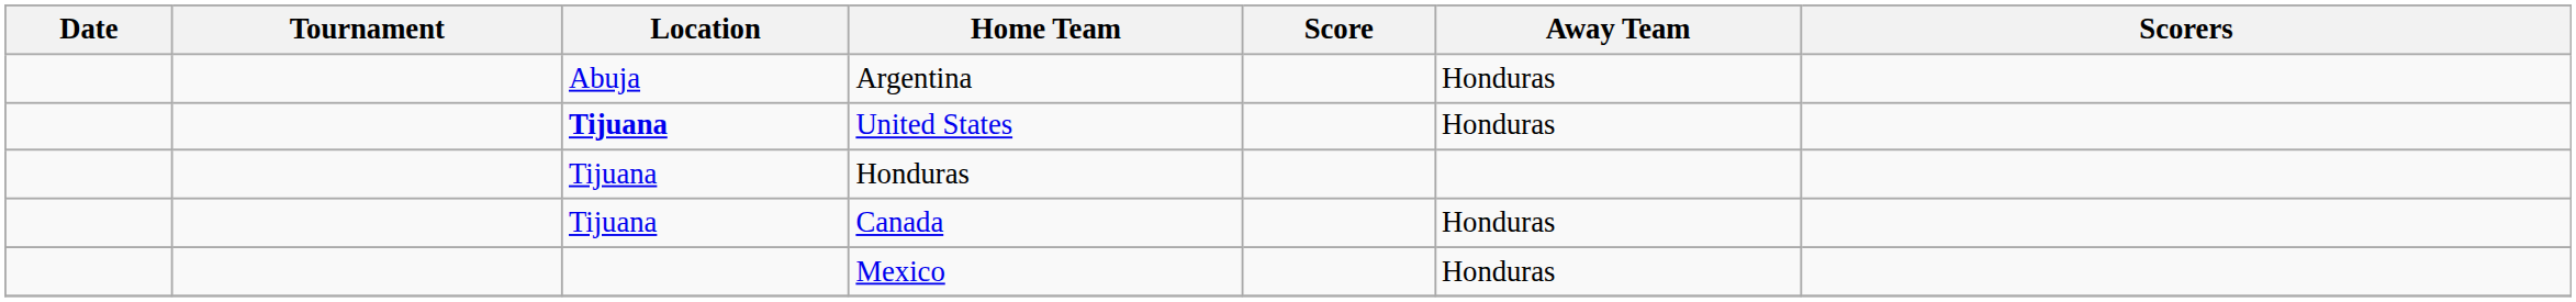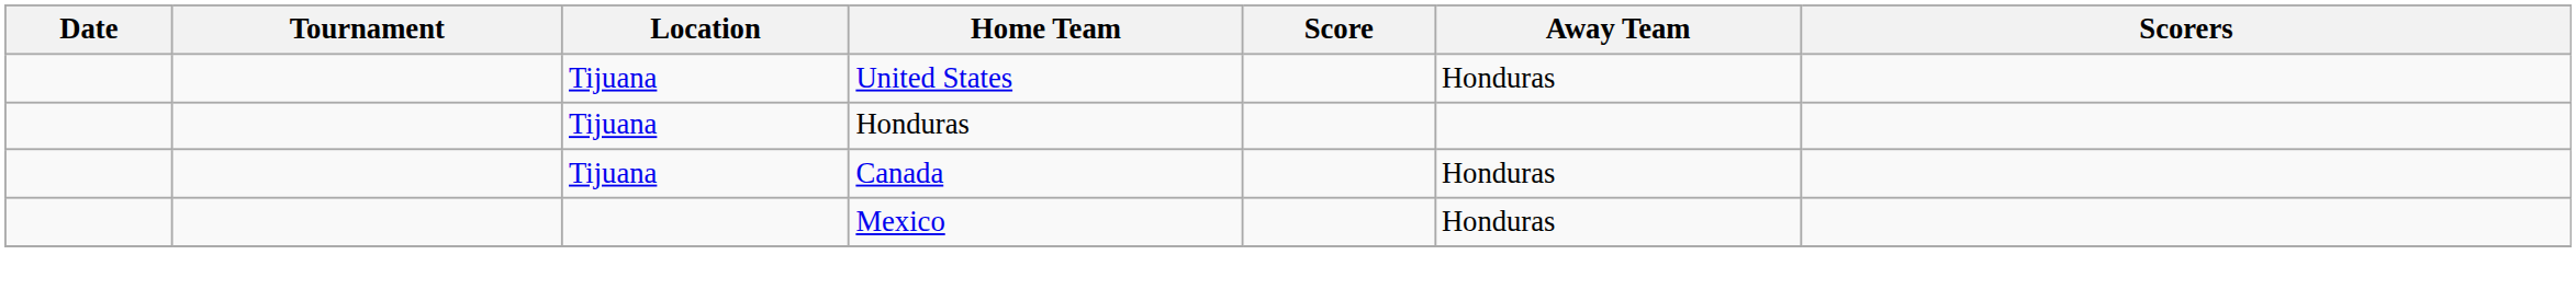- row: Abuja | Argentina | Honduras
United States | Location: bold -> normal
